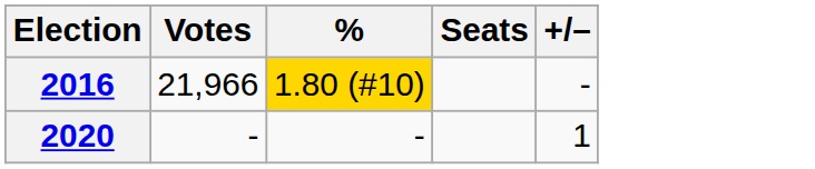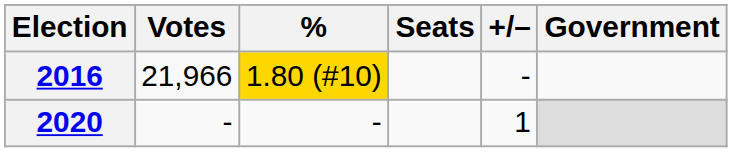+ column: Government
